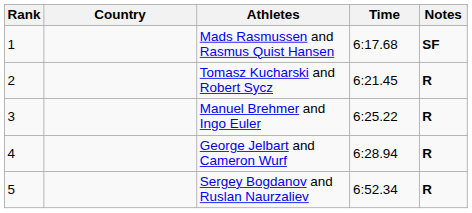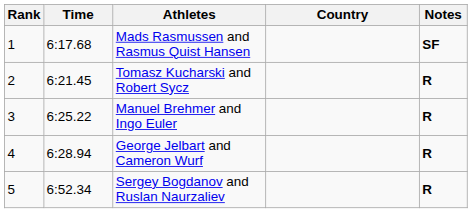columns swapped: Country <-> Time
